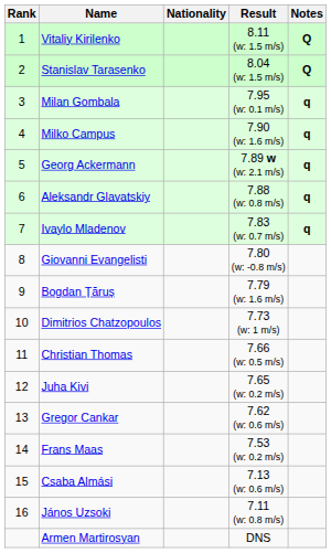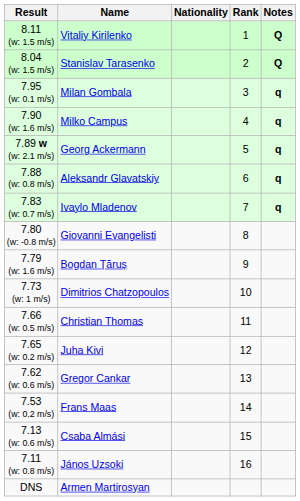columns swapped: Rank <-> Result
